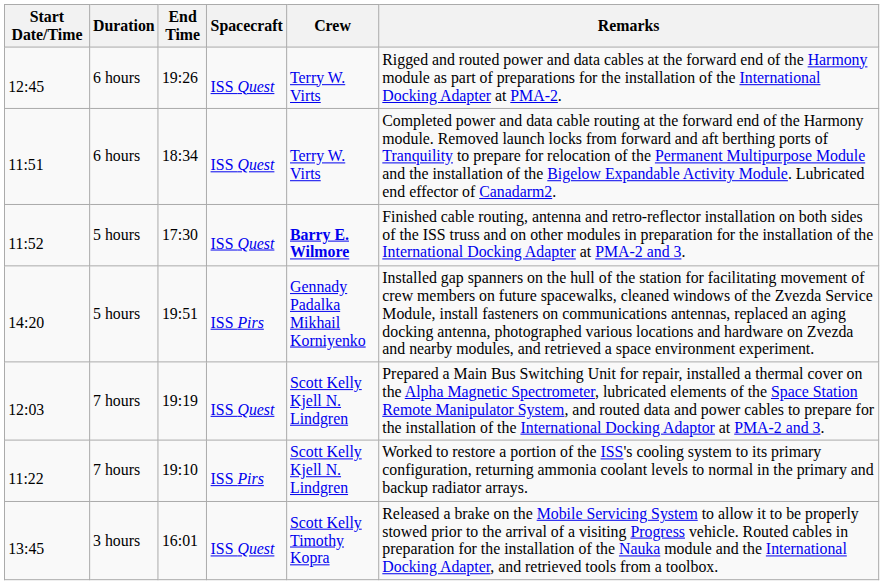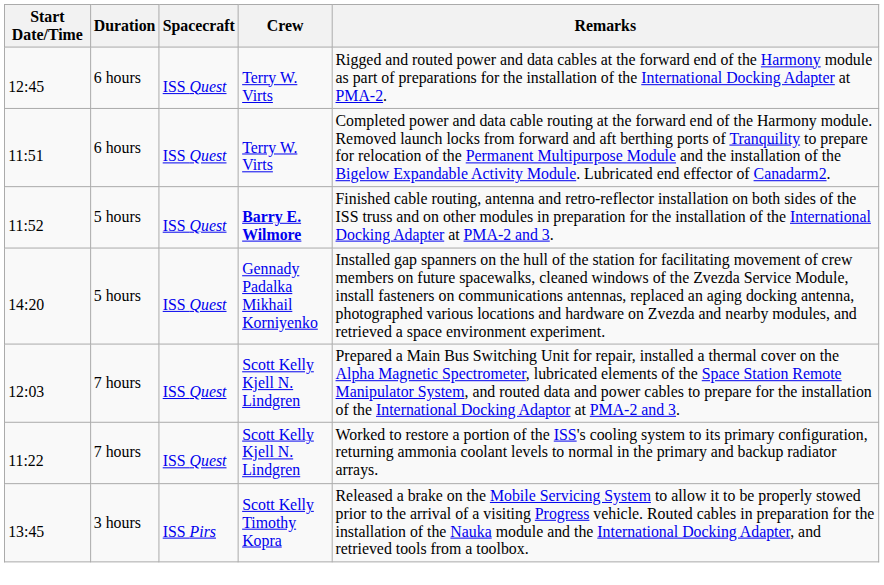- column: End Time | 19:26 | 18:34 | 17:30 | 19:51 | 19:19 | 19:10 | 16:01
14:20 | Spacecraft: ISS Pirs -> ISS Quest
11:22 | Spacecraft: ISS Pirs -> ISS Quest
13:45 | Spacecraft: ISS Quest -> ISS Pirs
